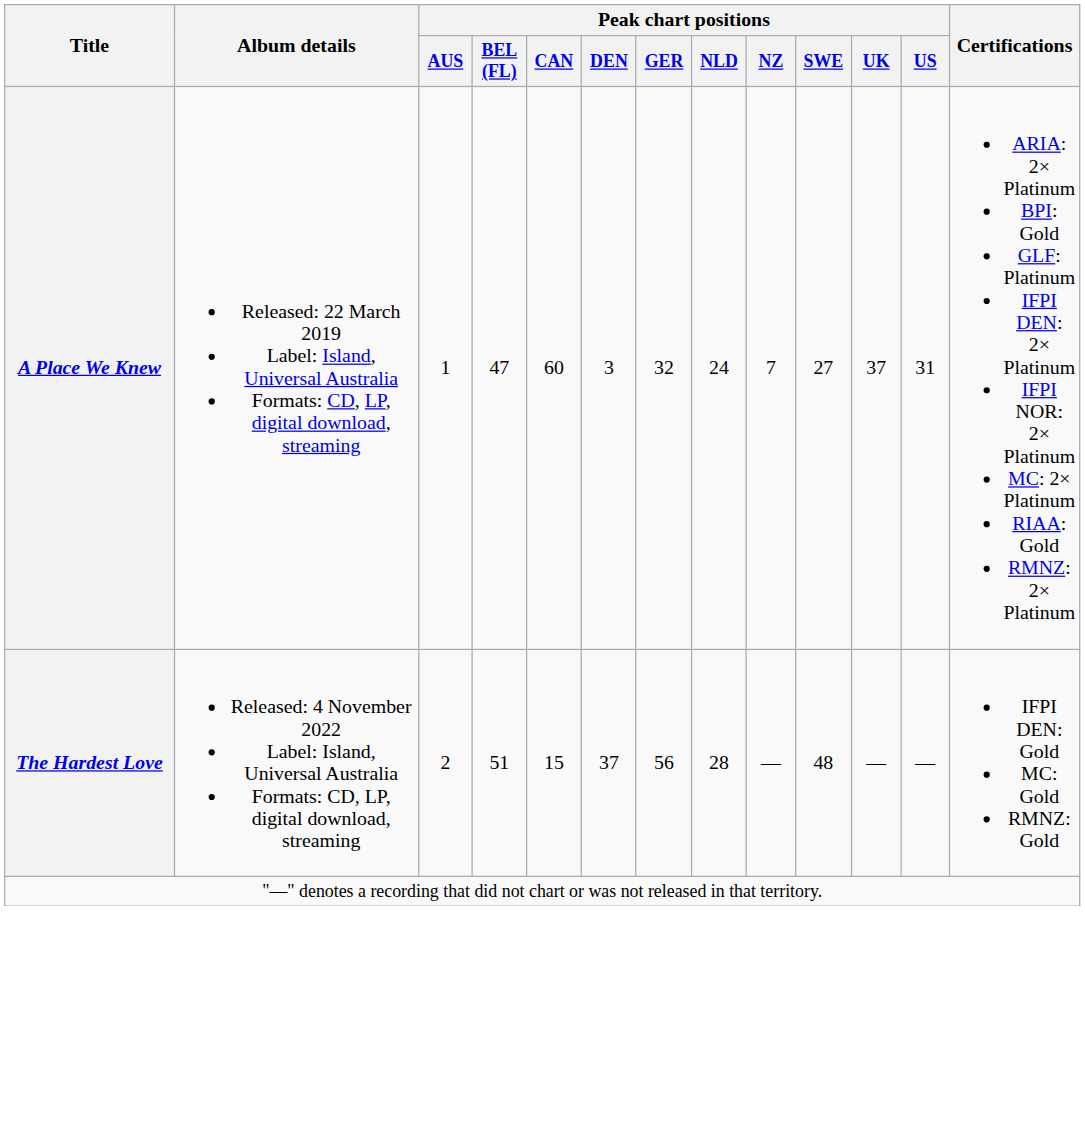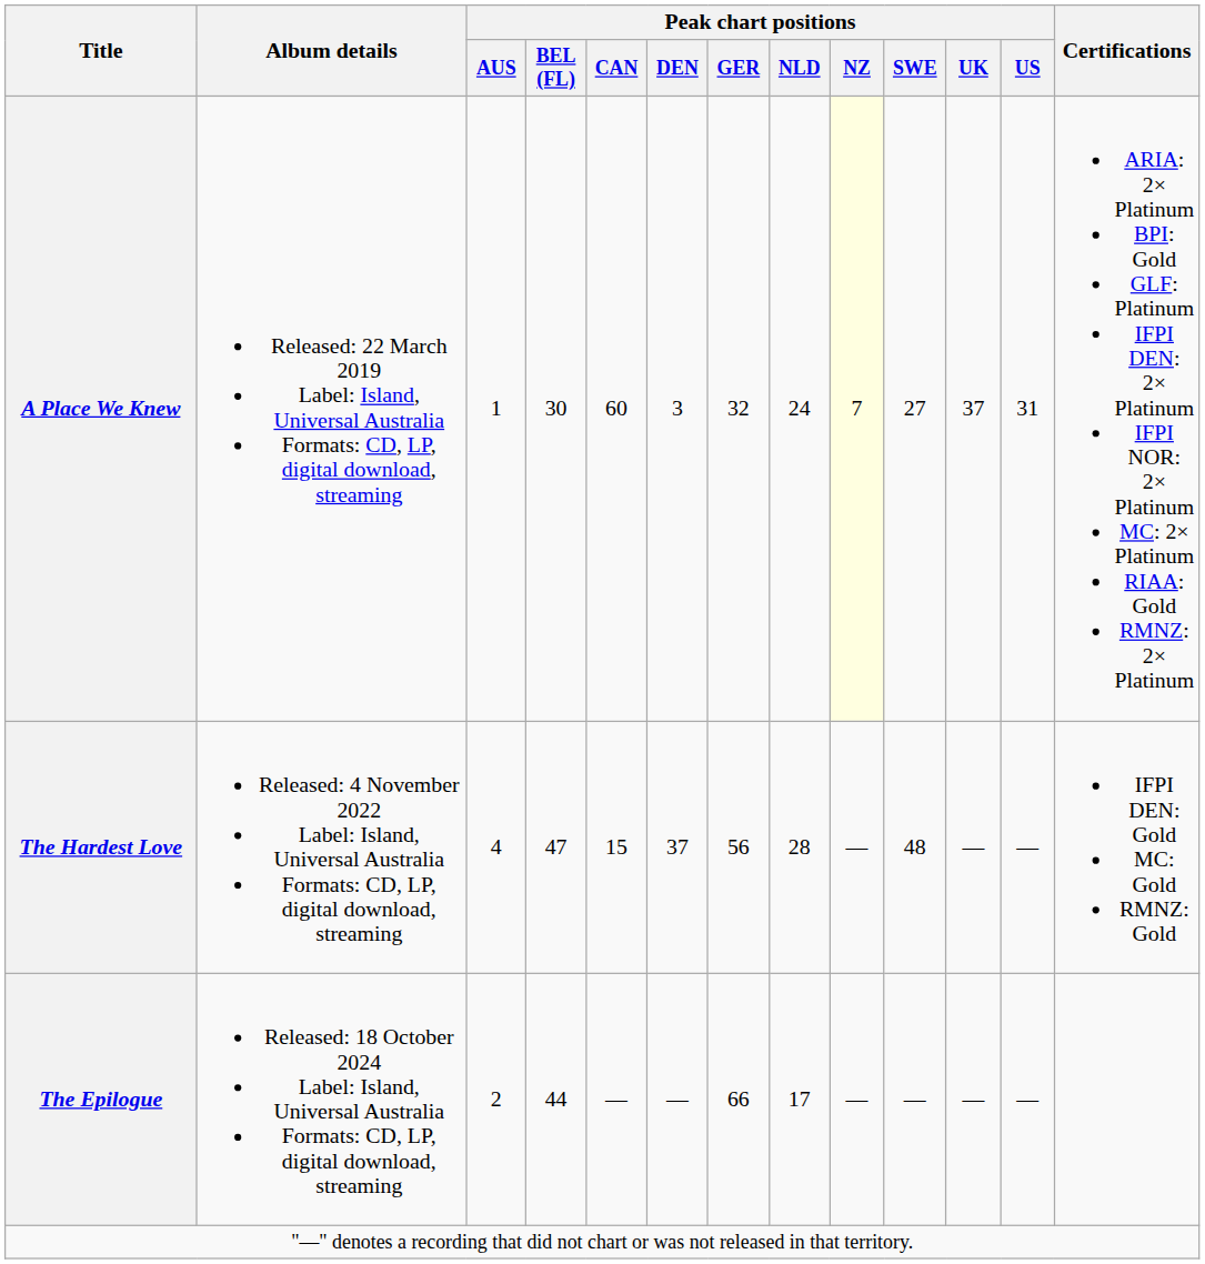A Place We Knew | Peak chart positions / BEL (FL): 47 -> 30
A Place We Knew | Peak chart positions / NZ: no background -> lightyellow background
The Hardest Love | Peak chart positions / AUS: 2 -> 4
The Hardest Love | Peak chart positions / BEL (FL): 51 -> 47
+ row: The Epilogue | Released: 18 October 2024 Label: Island, Universal Australia Formats: CD, LP, digital download, streaming | 2 | 44 | — | — | 66 | 17 | — | — | — | —
